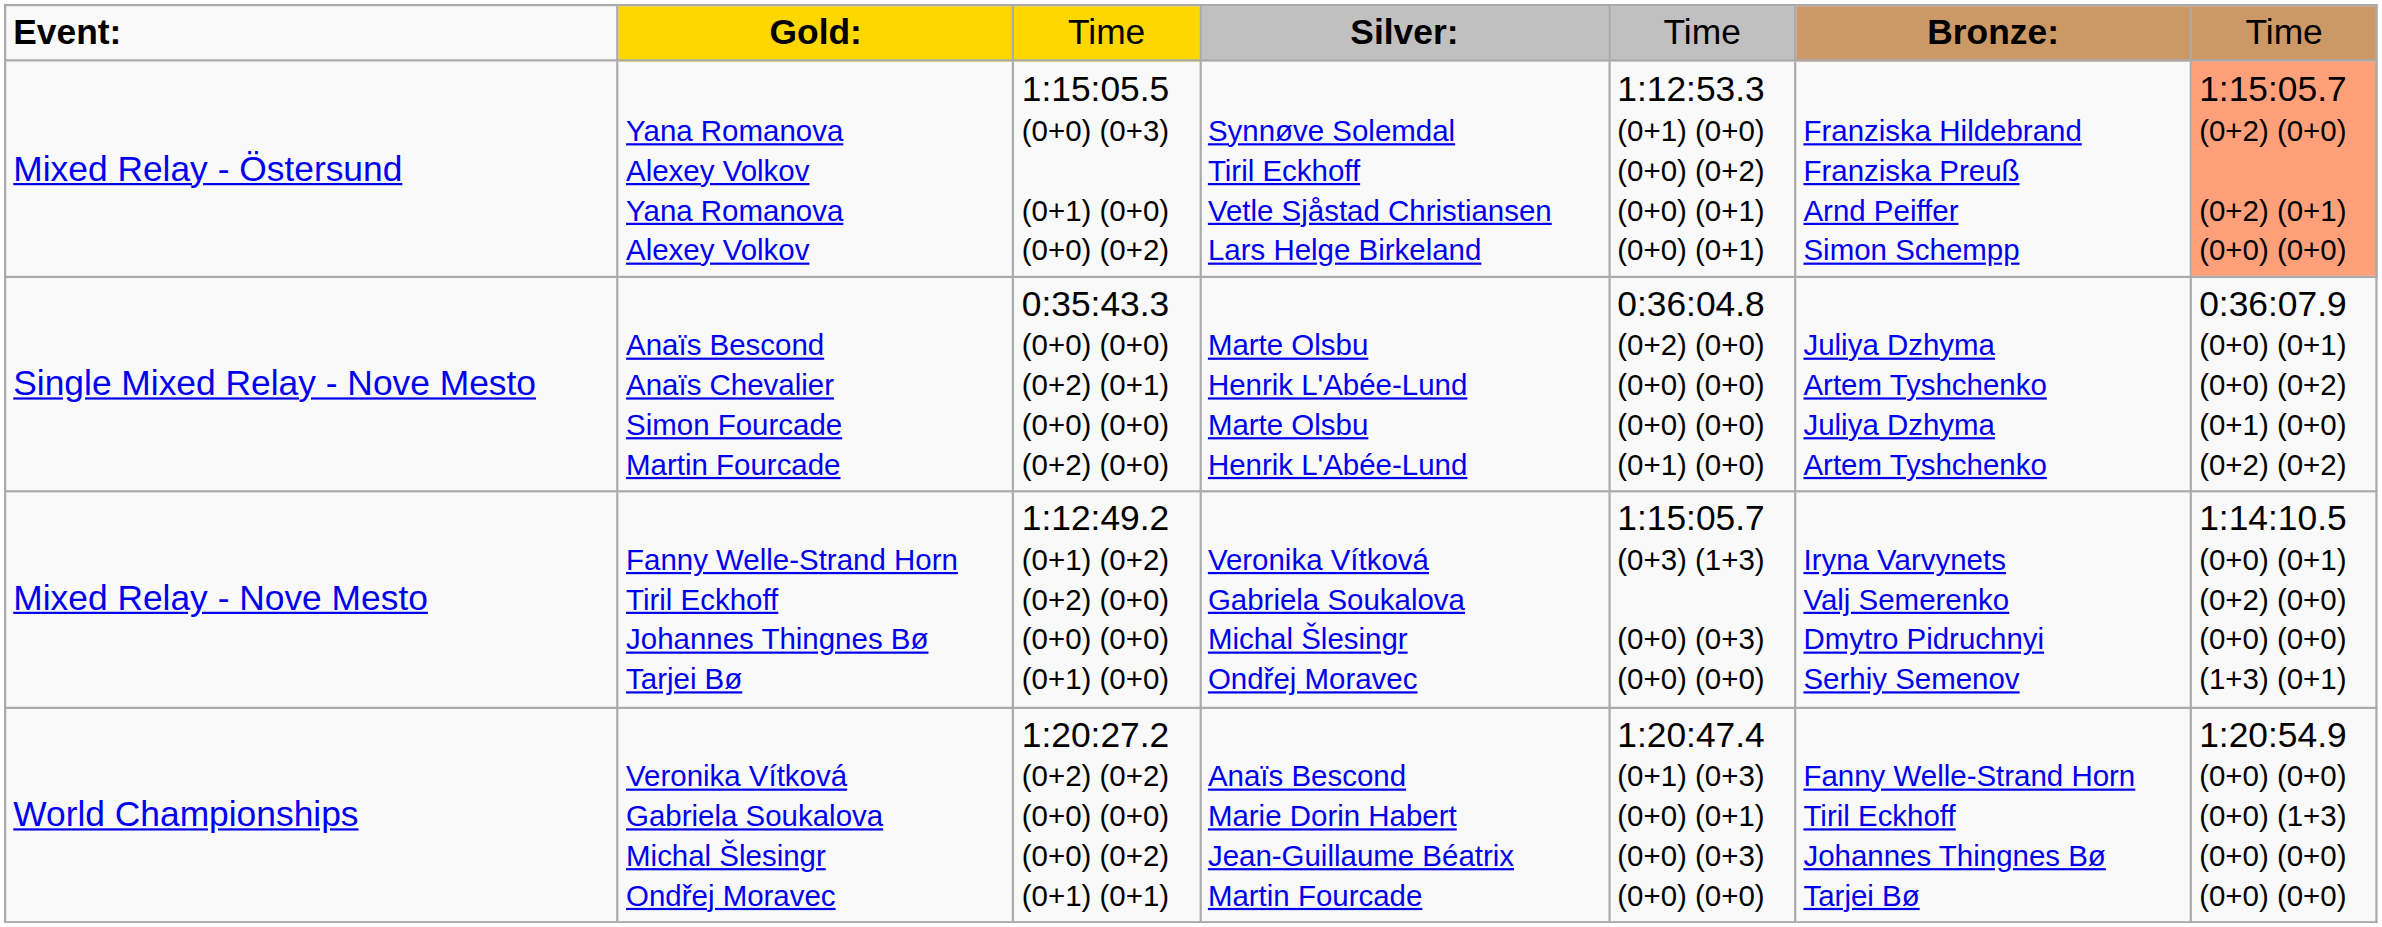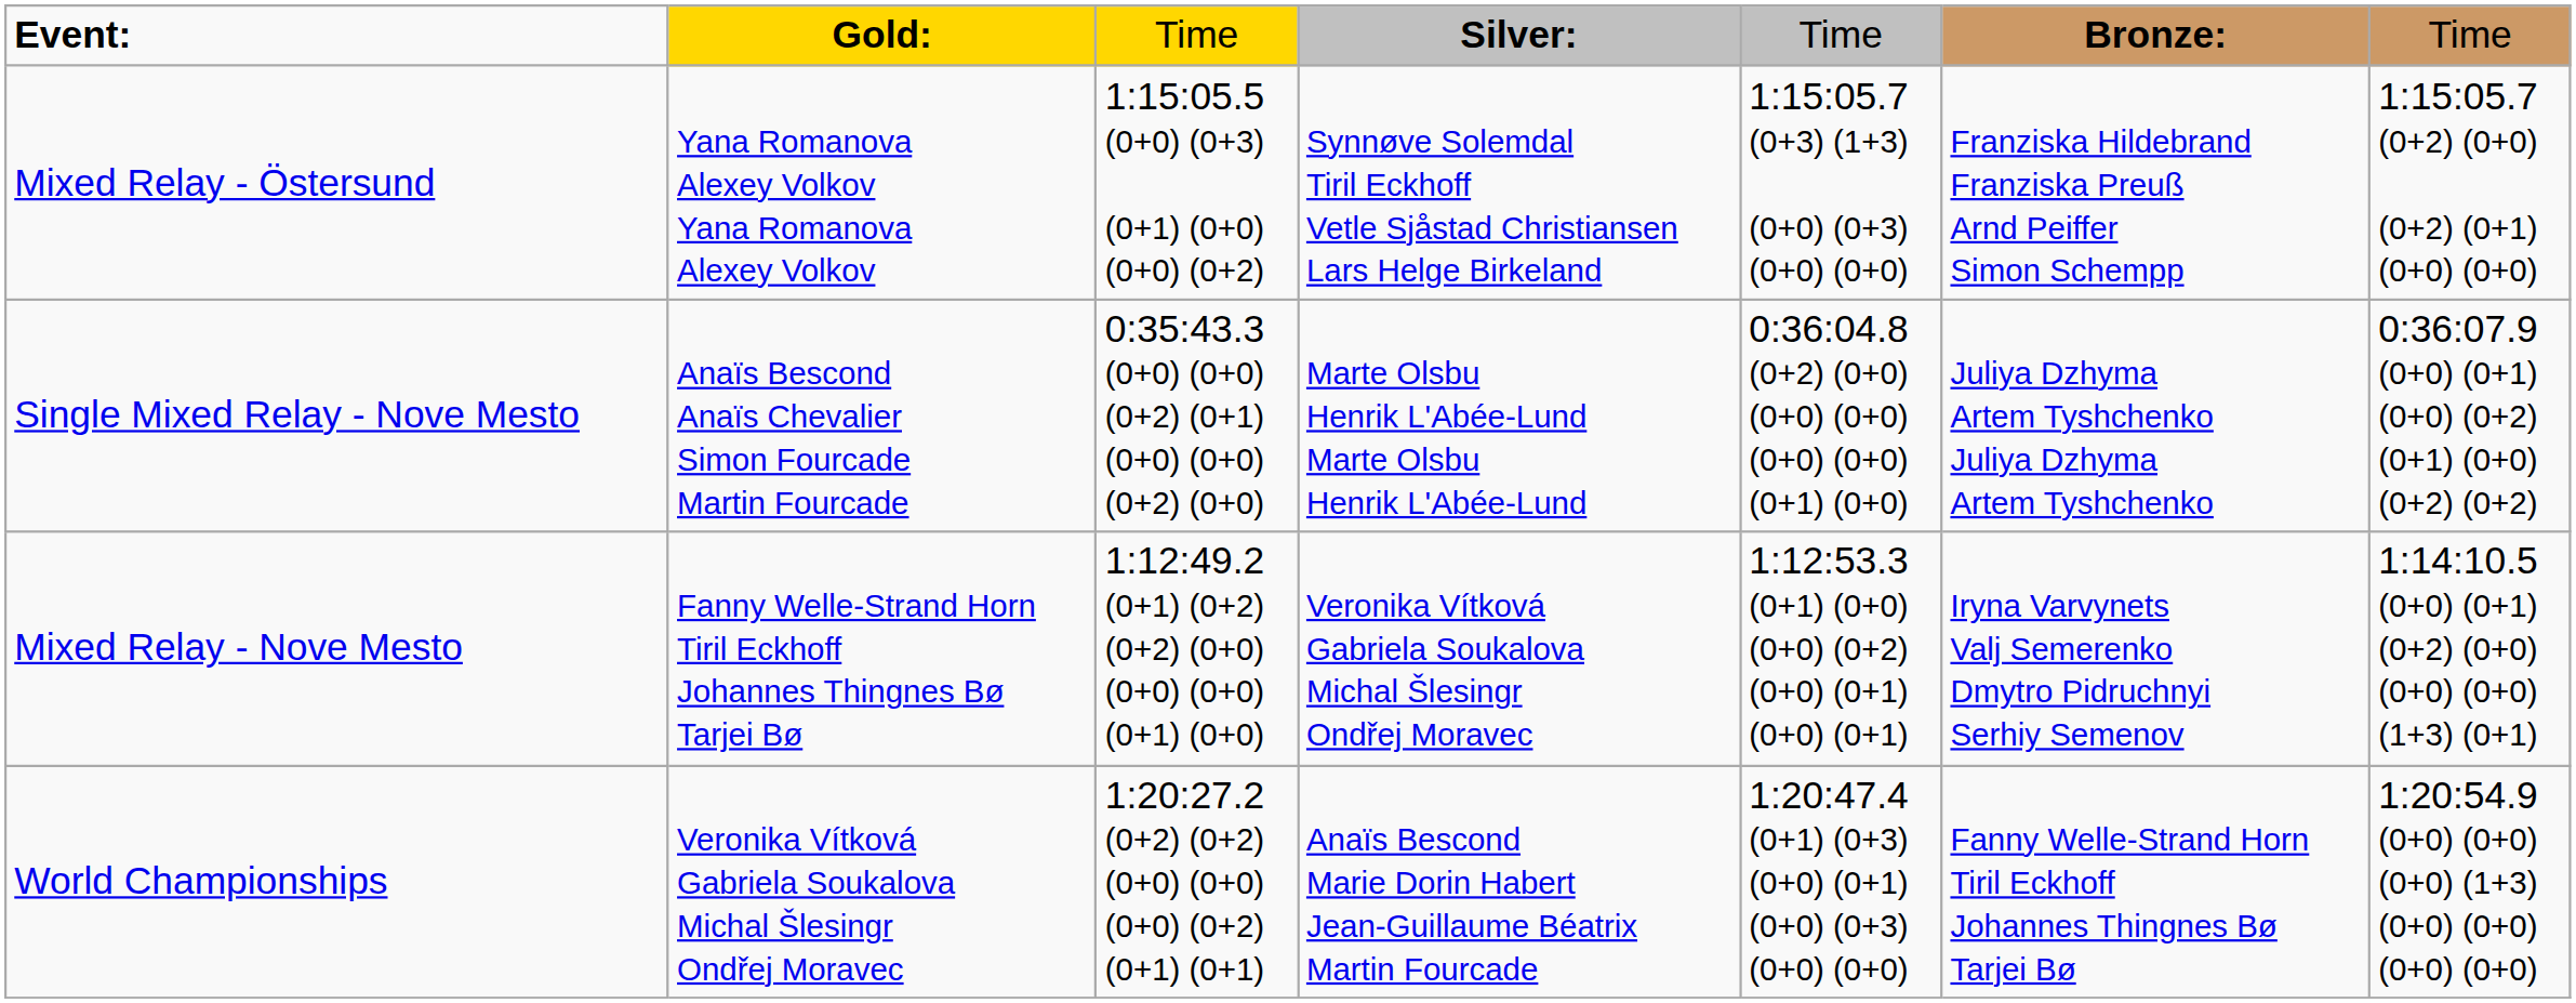Mixed Relay - Östersund | column 5: 1:12:53.3 (0+1) (0+0) (0+0) (0+2) (0+0) (0+1) (0+0) (0+1) -> 1:15:05.7 (0+3) (1+3) (0+0) (0+3) (0+0) (0+0)
Mixed Relay - Östersund | column 7: lightsalmon background -> no background
Mixed Relay - Nove Mesto | column 5: 1:15:05.7 (0+3) (1+3) (0+0) (0+3) (0+0) (0+0) -> 1:12:53.3 (0+1) (0+0) (0+0) (0+2) (0+0) (0+1) (0+0) (0+1)
